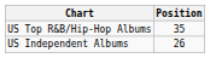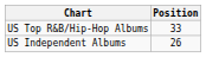US Top R&B/Hip-Hop Albums | Position: 35 -> 33
